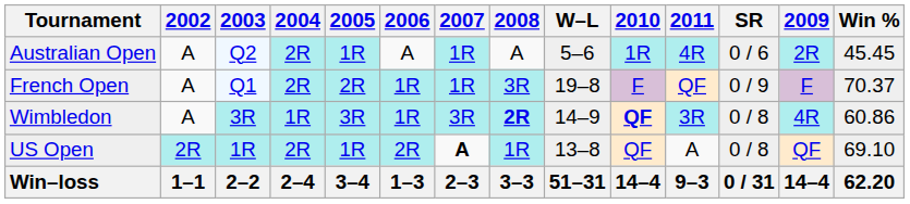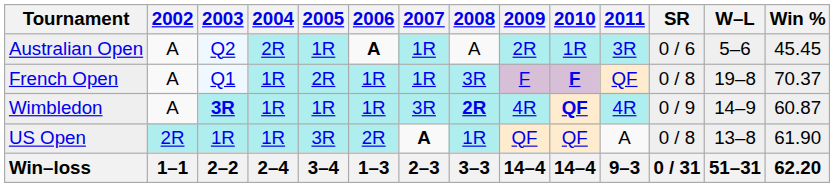columns swapped: 2009 <-> W–L
Australian Open | 2006: normal -> bold
Australian Open | 2011: 4R -> 3R
French Open | 2004: 2R -> 1R
French Open | 2010: normal -> bold
French Open | SR: 0 / 9 -> 0 / 8
Wimbledon | 2003: normal -> bold
Wimbledon | 2005: 3R -> 1R
Wimbledon | 2011: 3R -> 4R
Wimbledon | SR: 0 / 8 -> 0 / 9
Wimbledon | Win %: 60.86 -> 60.87
US Open | 2004: 2R -> 1R
US Open | 2005: 1R -> 3R
US Open | Win %: 69.10 -> 61.90
